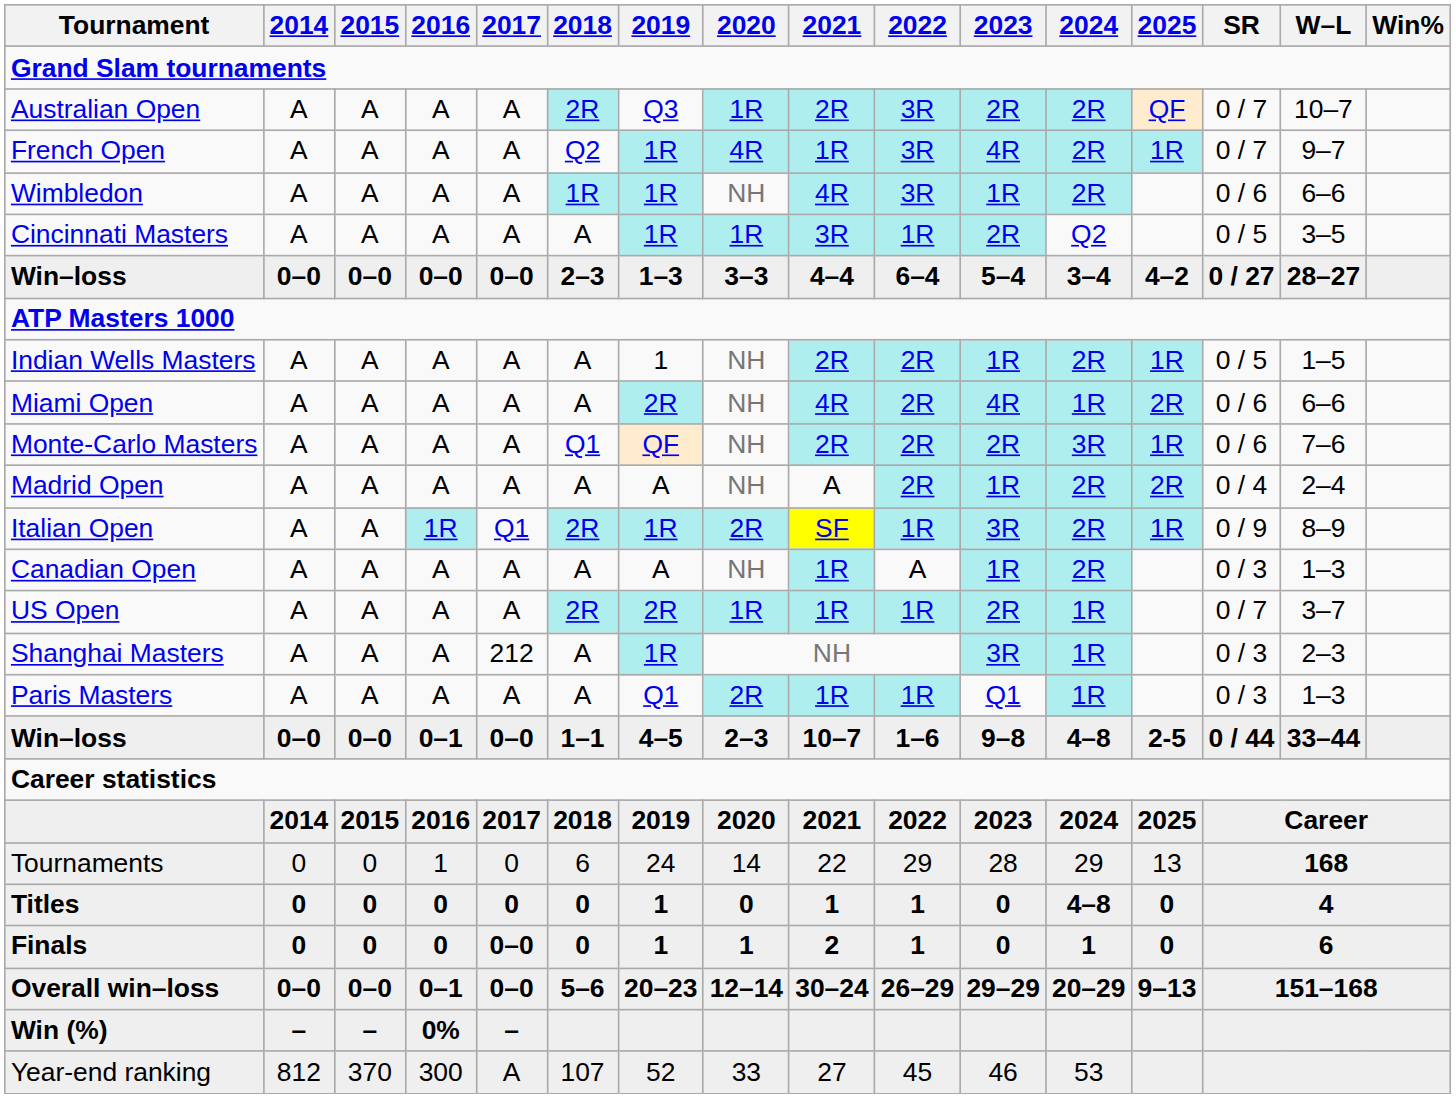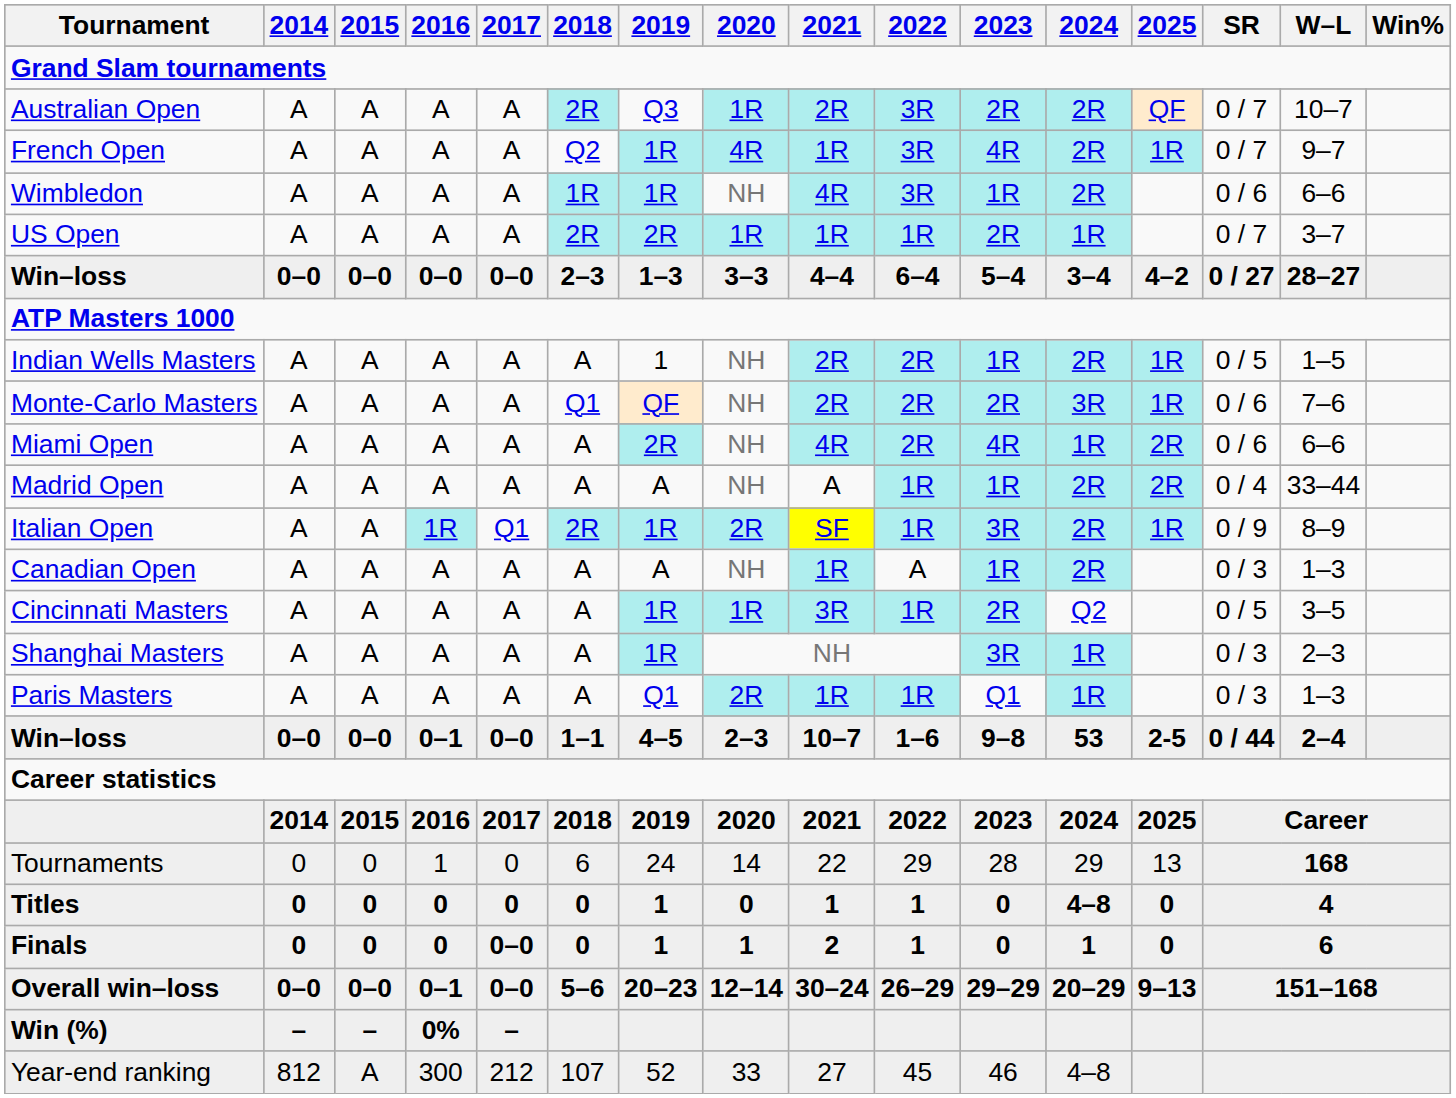rows swapped: US Open <-> Cincinnati Masters
rows swapped: Miami Open <-> Monte-Carlo Masters
Madrid Open | 2022: 2R -> 1R
Madrid Open | W–L: 2–4 -> 33–44
Shanghai Masters | 2017: 212 -> A
Win–loss / 0–1 | 2024: 4–8 -> 53
Win–loss / 0–1 | W–L: 33–44 -> 2–4
Year-end ranking | 2015: 370 -> A
Year-end ranking | 2017: A -> 212
Year-end ranking | 2024: 53 -> 4–8
